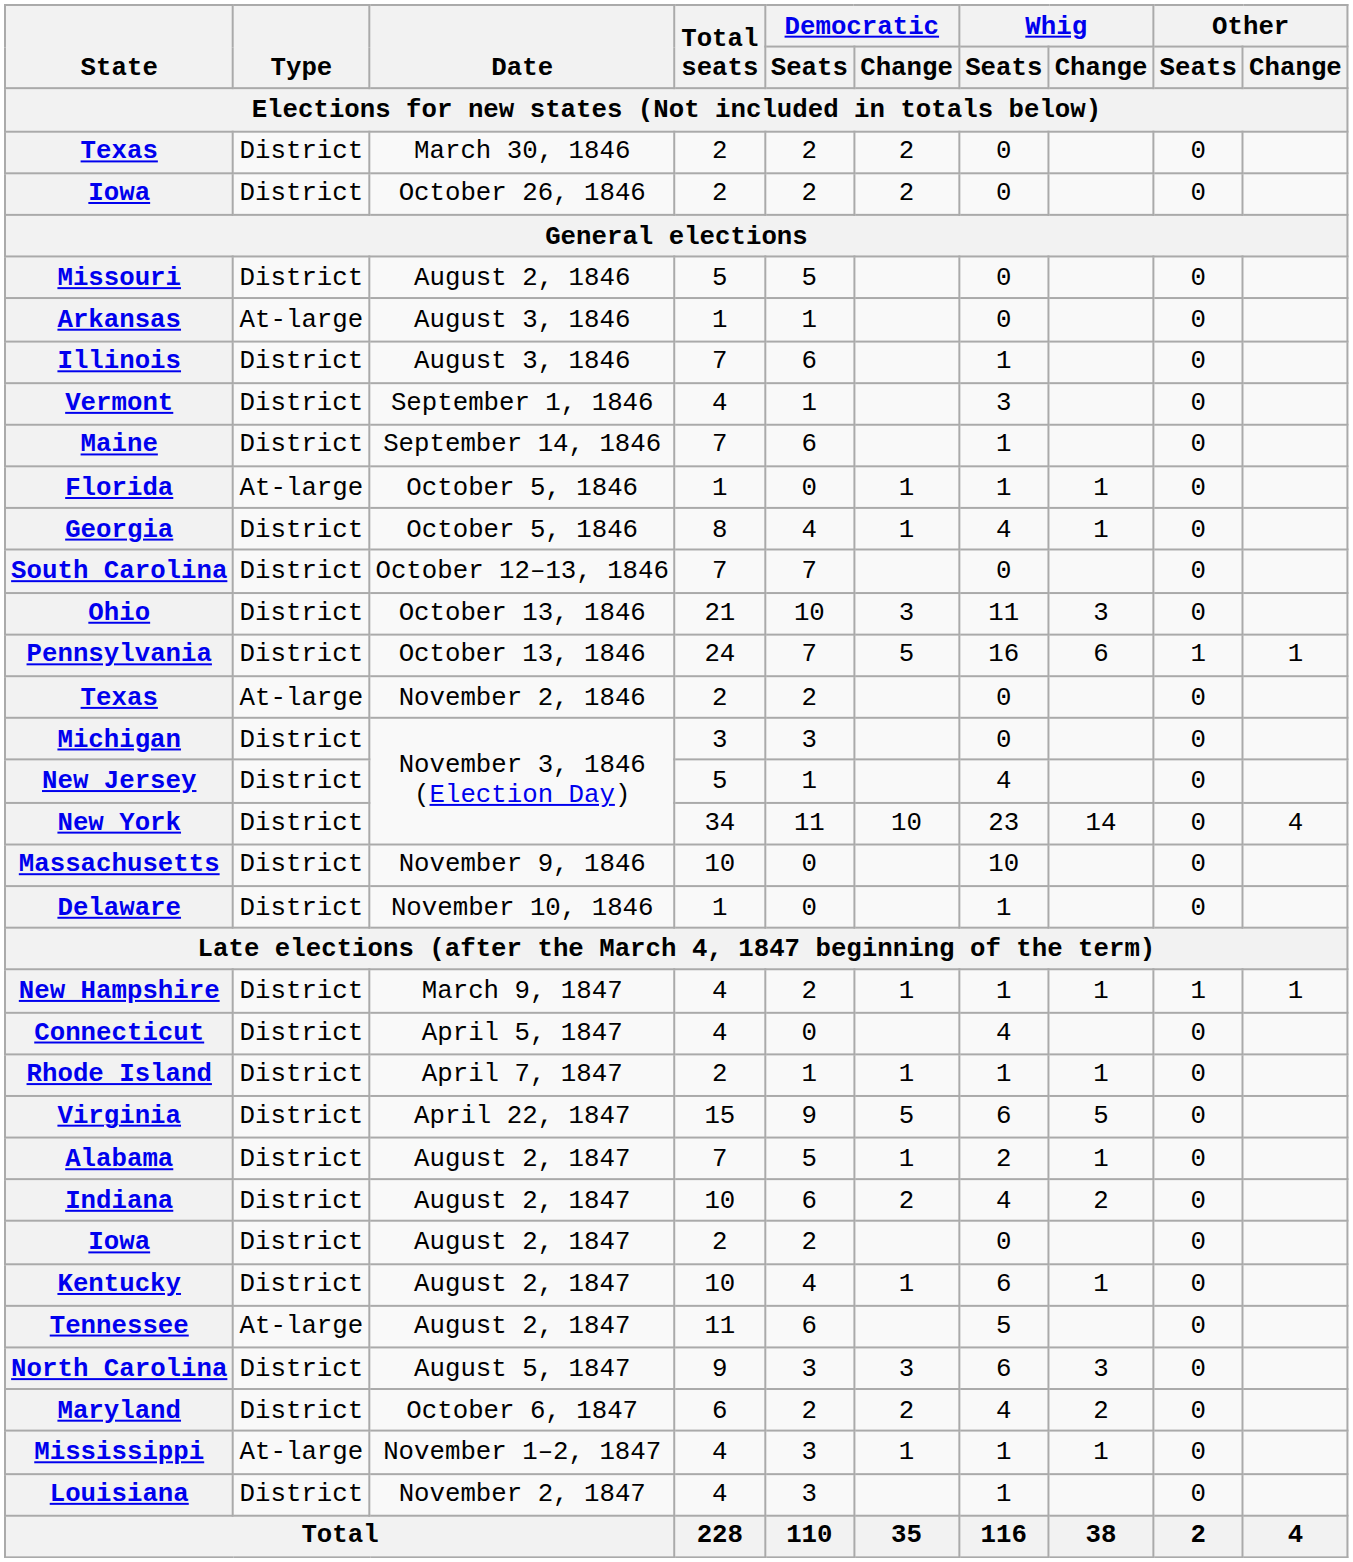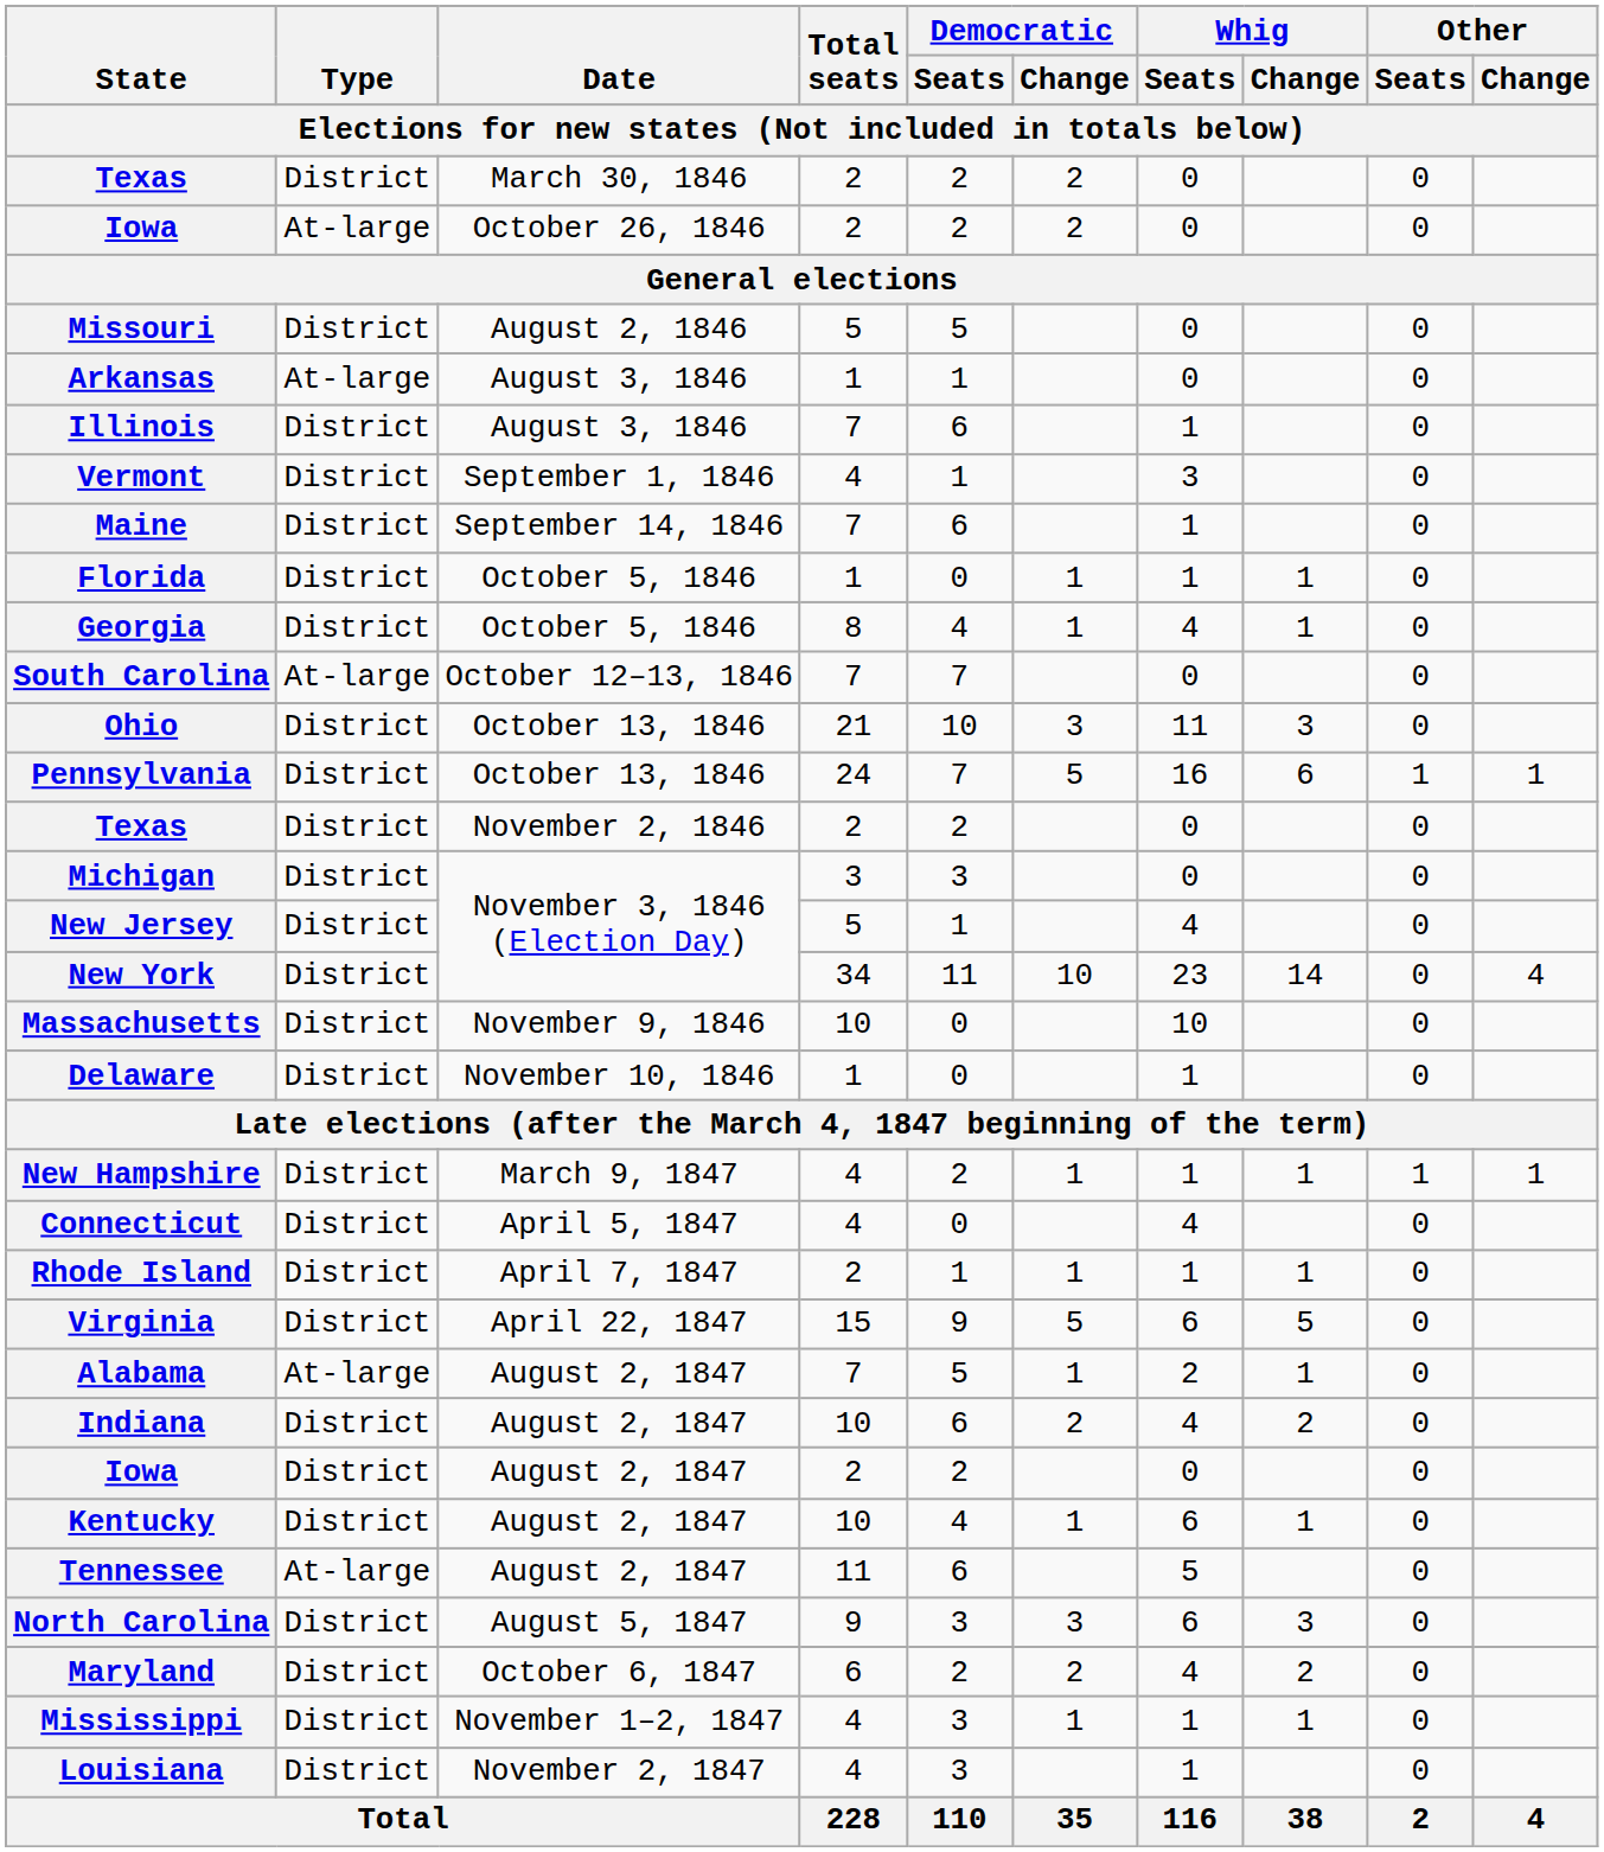Iowa / October 26, 1846 | Type: District -> At-large
Florida | Type: At-large -> District
South Carolina | Type: District -> At-large
Texas / November 2, 1846 | Type: At-large -> District
Alabama | Type: District -> At-large
Mississippi | Type: At-large -> District
